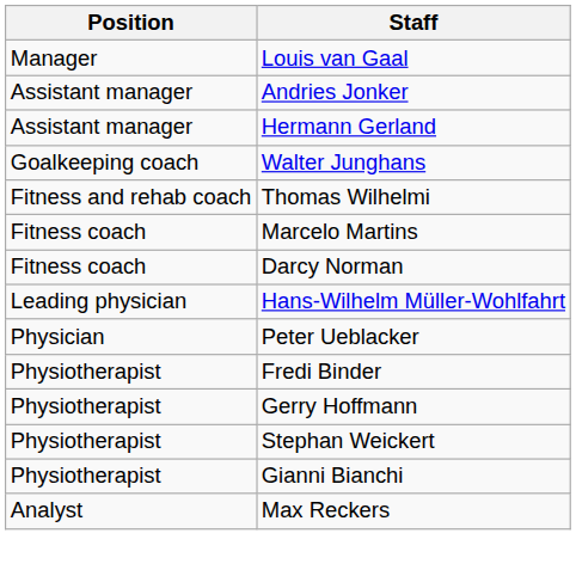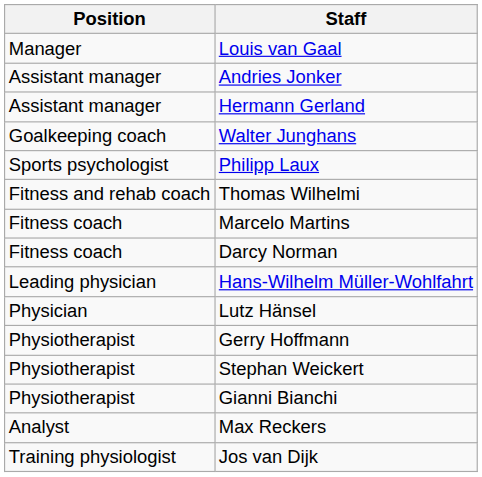+ row: Sports psychologist | Philipp Laux
+ row: Physician | Lutz Hänsel
- row: Physician | Peter Ueblacker
- row: Physiotherapist | Fredi Binder
+ row: Training physiologist | Jos van Dijk
